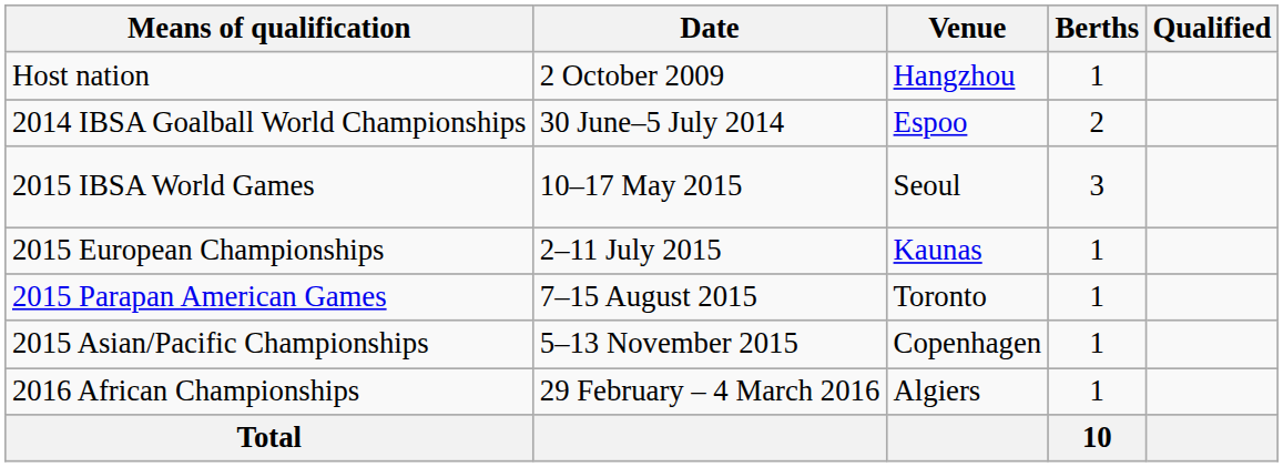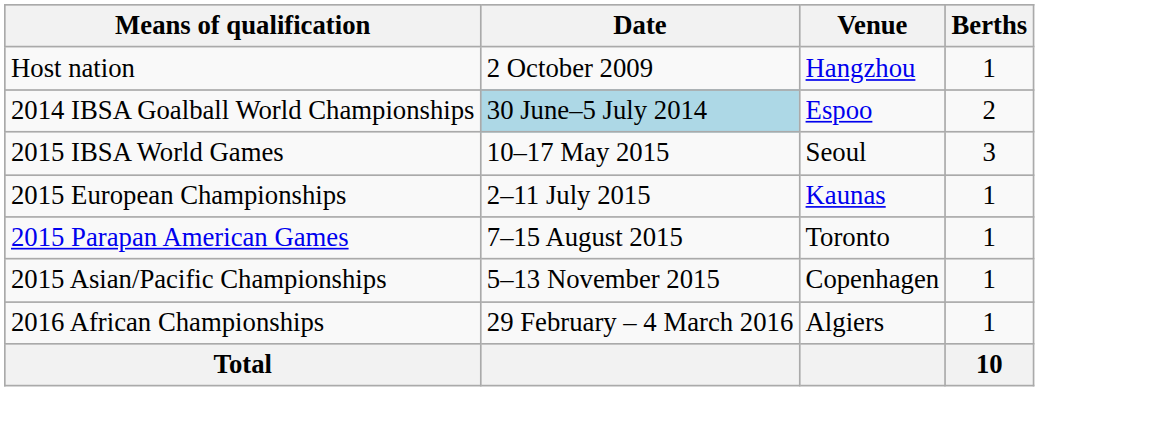- column: Qualified
2014 IBSA Goalball World Championships | Date: no background -> lightblue background
